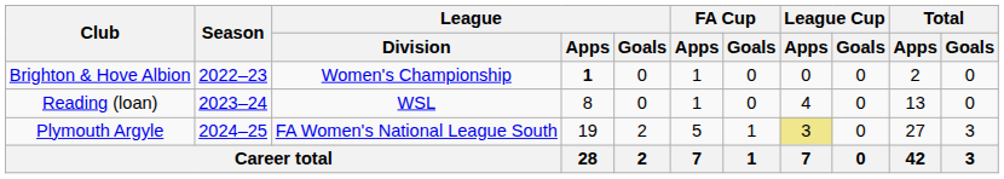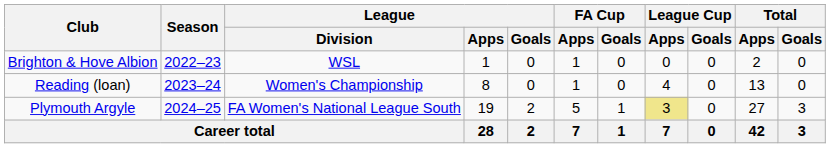Brighton & Hove Albion | League / Division: Women's Championship -> WSL
Brighton & Hove Albion | League / Apps: bold -> normal
Reading (loan) | League / Division: WSL -> Women's Championship
